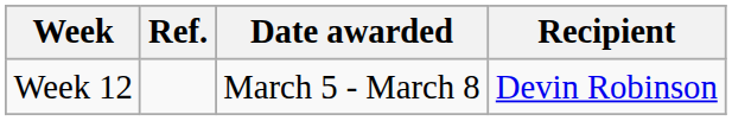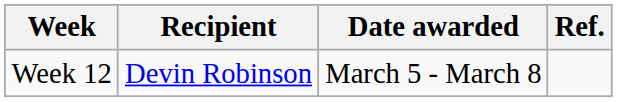columns swapped: Recipient <-> Ref.
